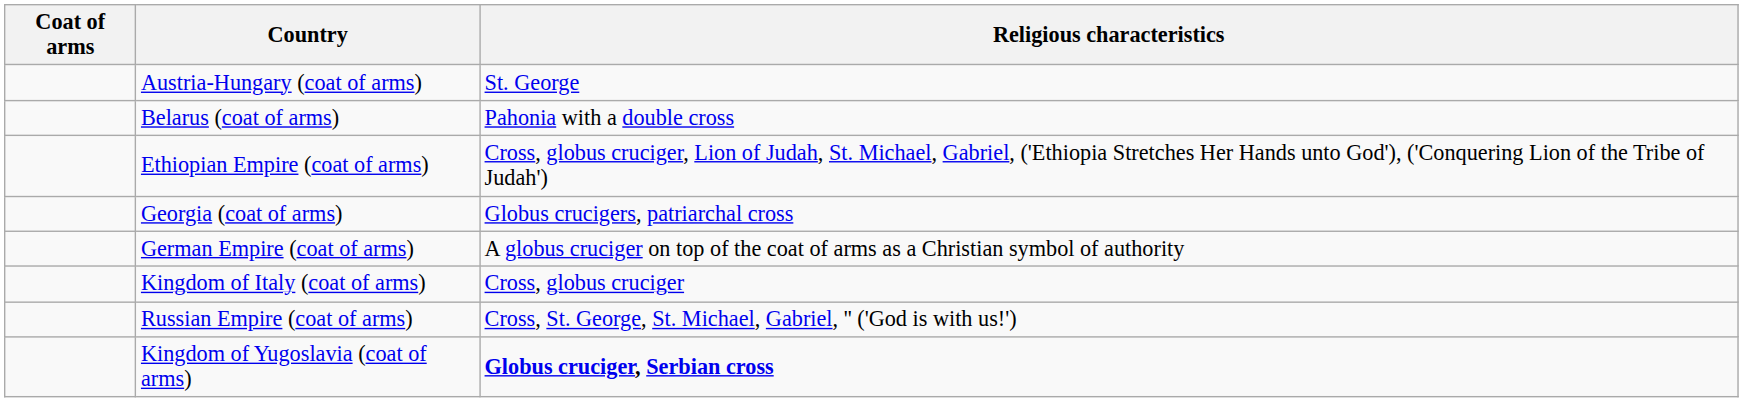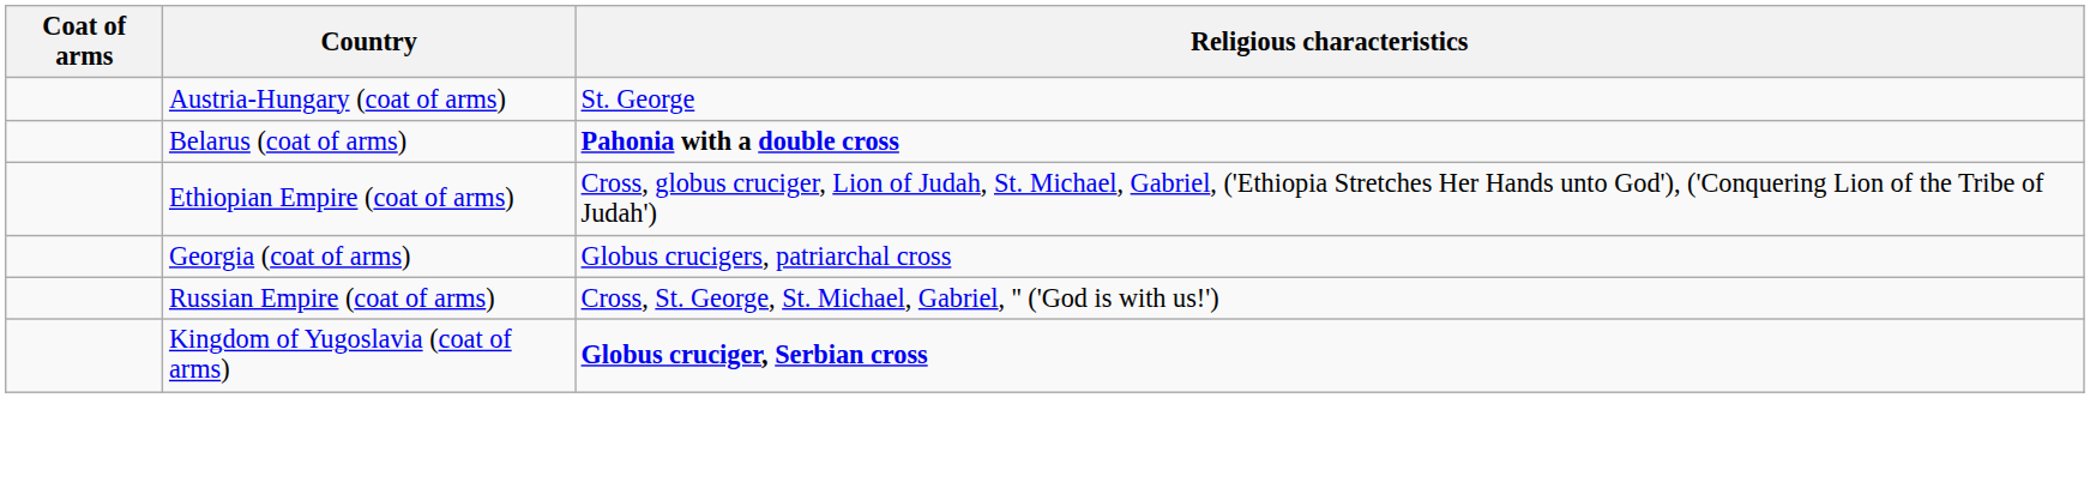Belarus (coat of arms) | Religious characteristics: normal -> bold
- row: German Empire (coat of arms) | A globus cruciger on top of the coat of arms as a Christian symbol of authority
- row: Kingdom of Italy (coat of arms) | Cross, globus cruciger
